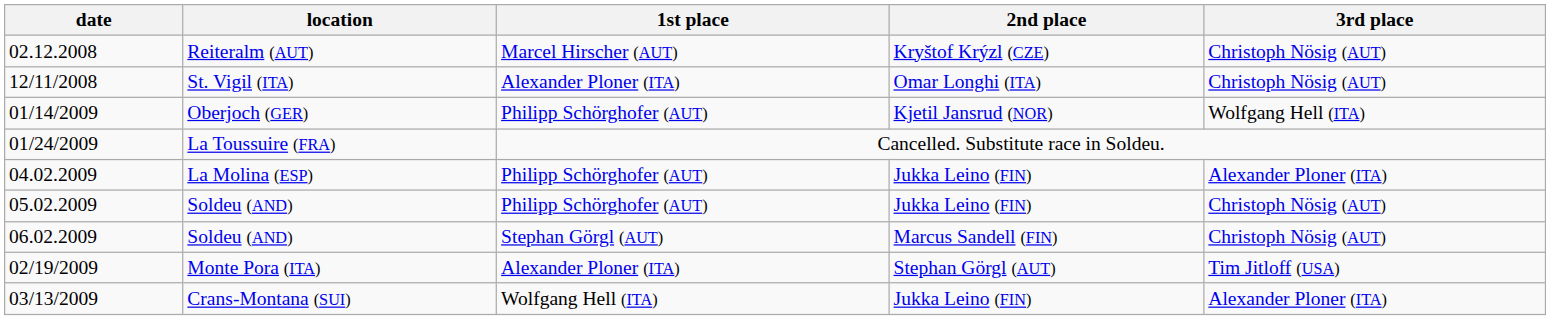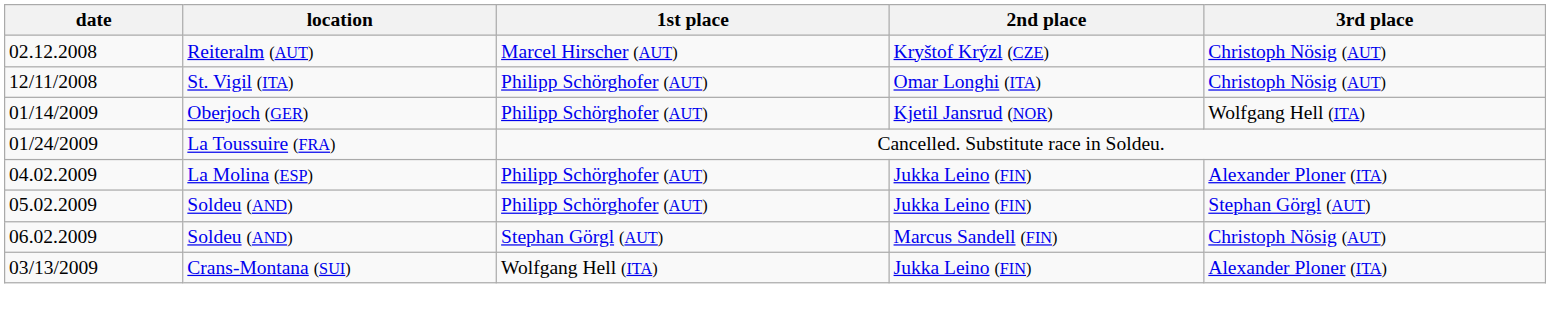12/11/2008 | 1st place: Alexander Ploner (ITA) -> Philipp Schörghofer (AUT)
05.02.2009 | 3rd place: Christoph Nösig (AUT) -> Stephan Görgl (AUT)
- row: 02/19/2009 | Monte Pora (ITA) | Alexander Ploner (ITA) | Stephan Görgl (AUT) | Tim Jitloff (USA)
